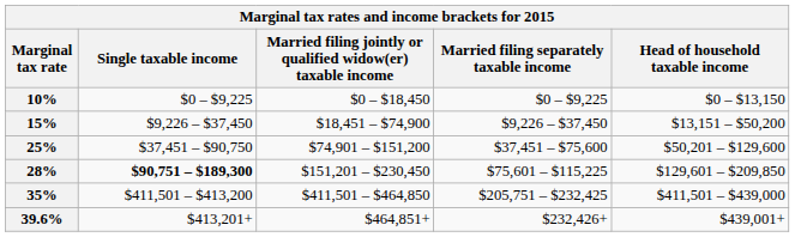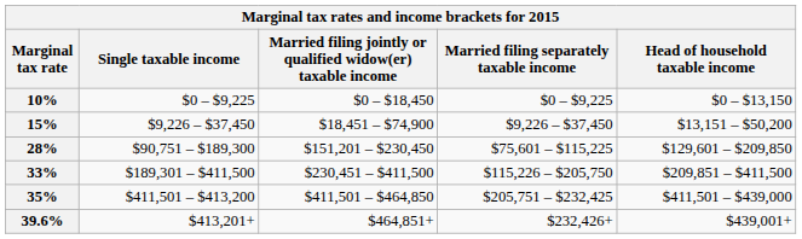- row: 25% | $37,451 – $90,750 | $74,901 – $151,200 | $37,451 – $75,600 | $50,201 – $129,600
28% | Single taxable income: bold -> normal
+ row: 33% | $189,301 – $411,500 | $230,451 – $411,500 | $115,226 – $205,750 | $209,851 – $411,500
